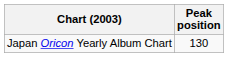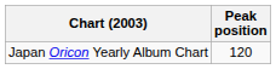Japan Oricon Yearly Album Chart | Peak position: 130 -> 120
